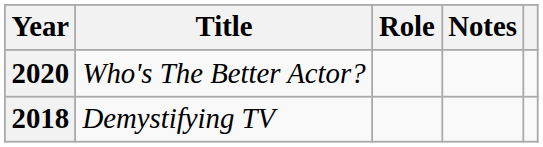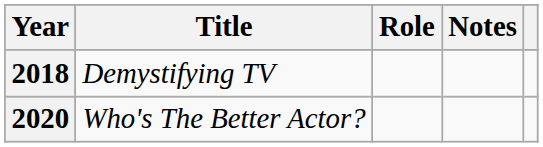rows swapped: 2018 <-> 2020
